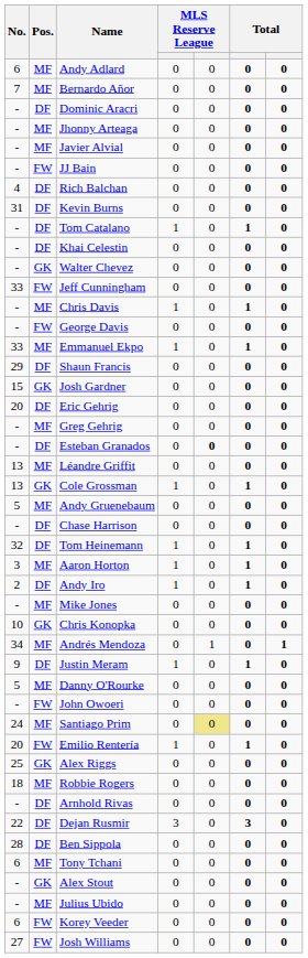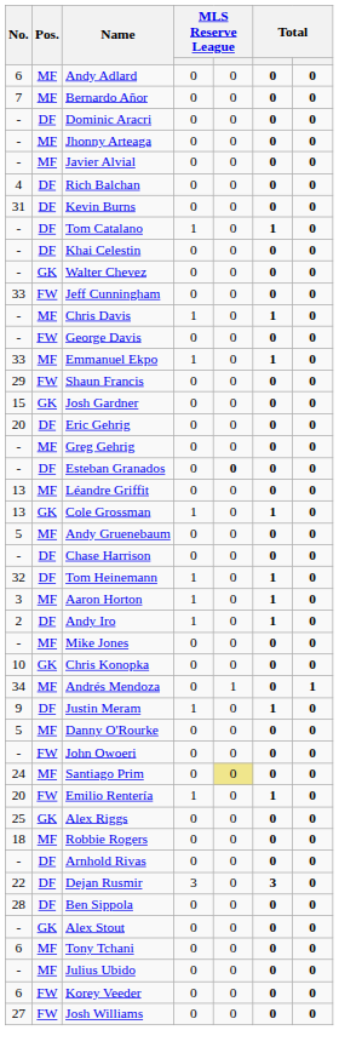- row: - | FW | JJ Bain | 0 | 0 | 0 | 0
Shaun Francis | Pos.: DF -> FW
rows swapped: Alex Stout <-> Tony Tchani
